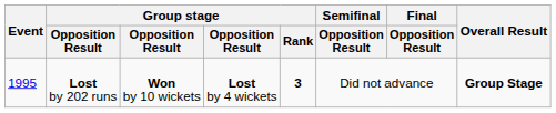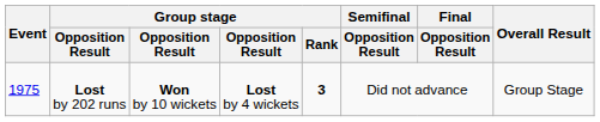Lost by 202 runs | Event: 1995 -> 1975
Lost by 202 runs | Overall Result: bold -> normal
